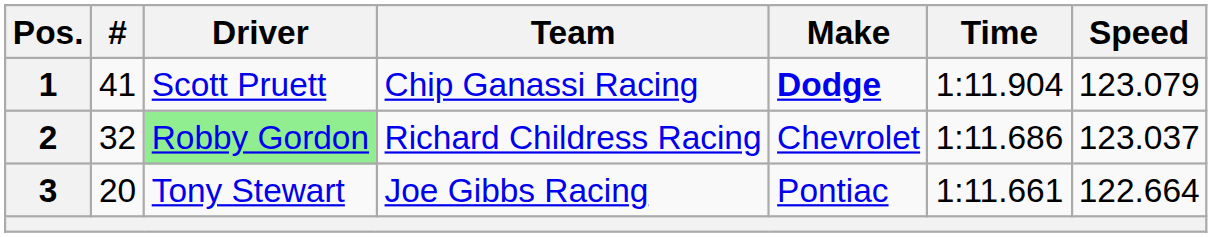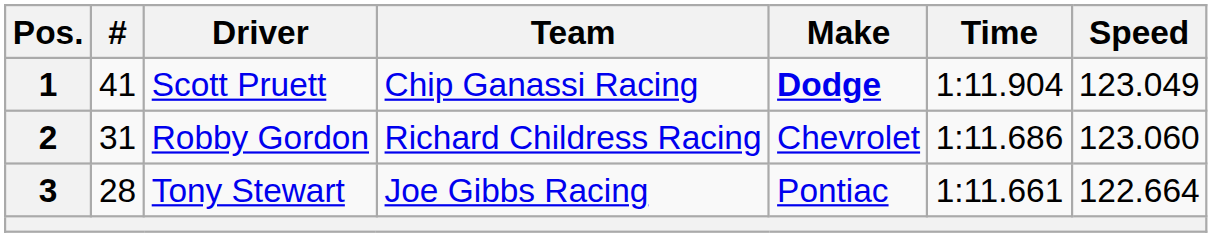1 | Speed: 123.079 -> 123.049
2 | #: 32 -> 31
2 | Driver: lightgreen background -> no background
2 | Speed: 123.037 -> 123.060
3 | #: 20 -> 28
